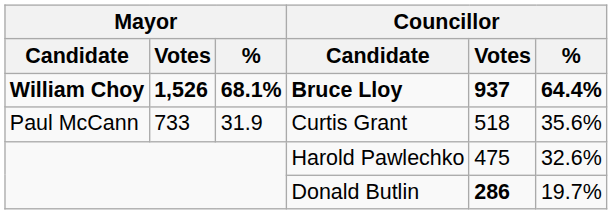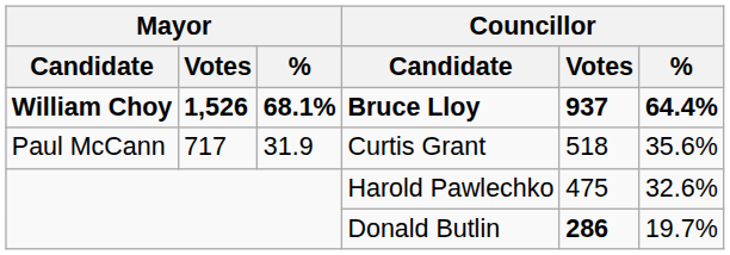Curtis Grant | Mayor / Votes: 733 -> 717
